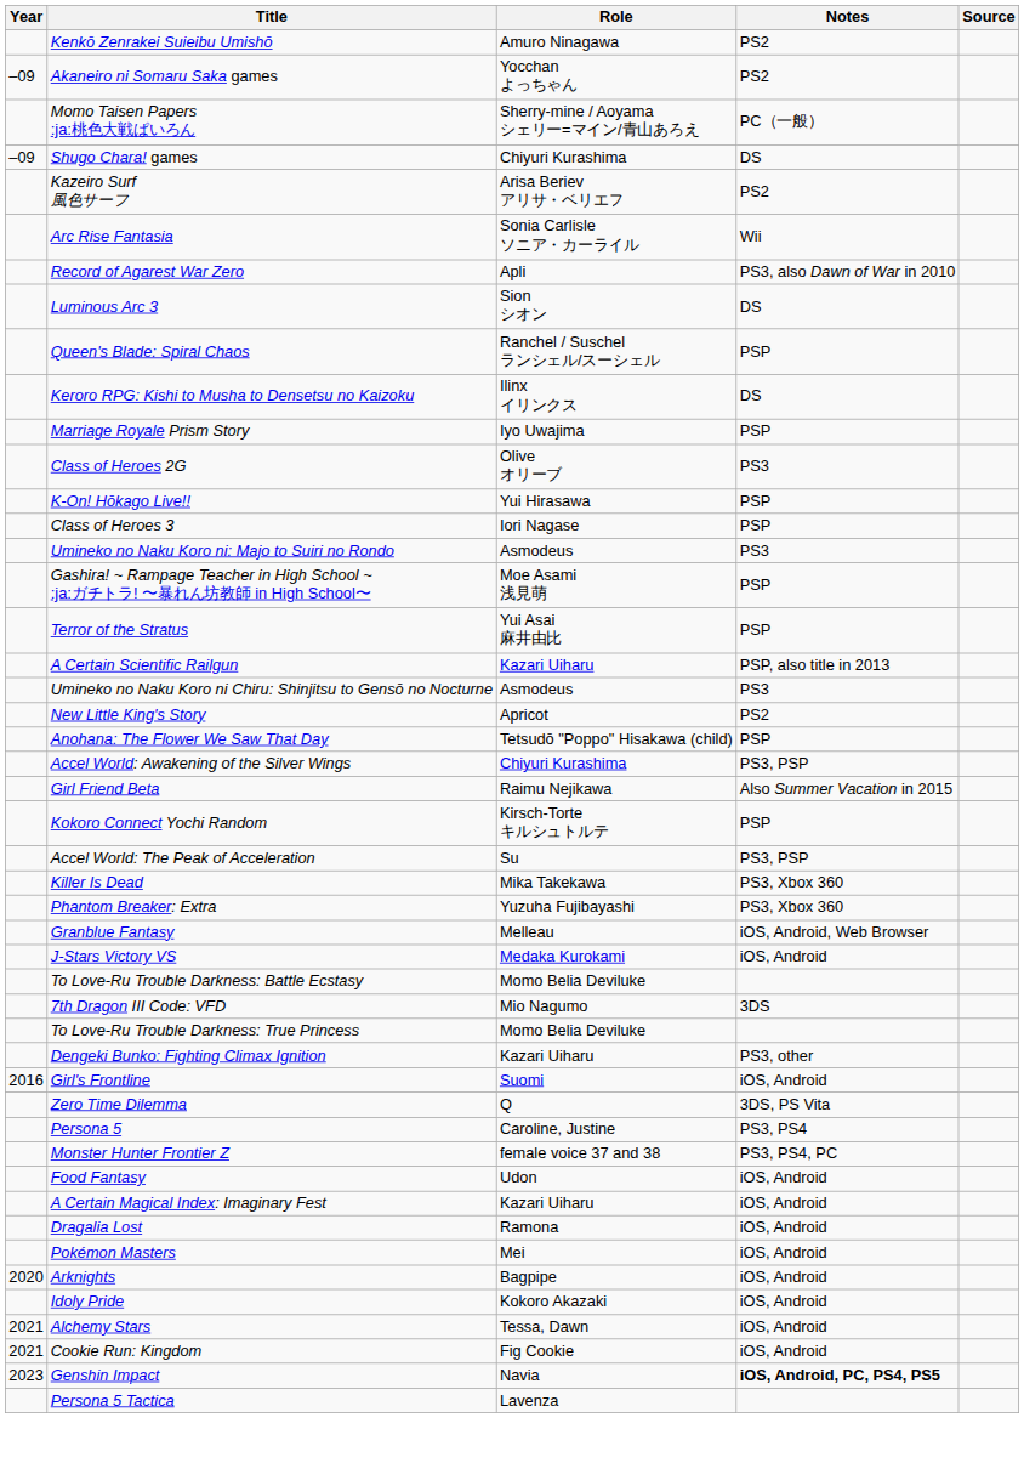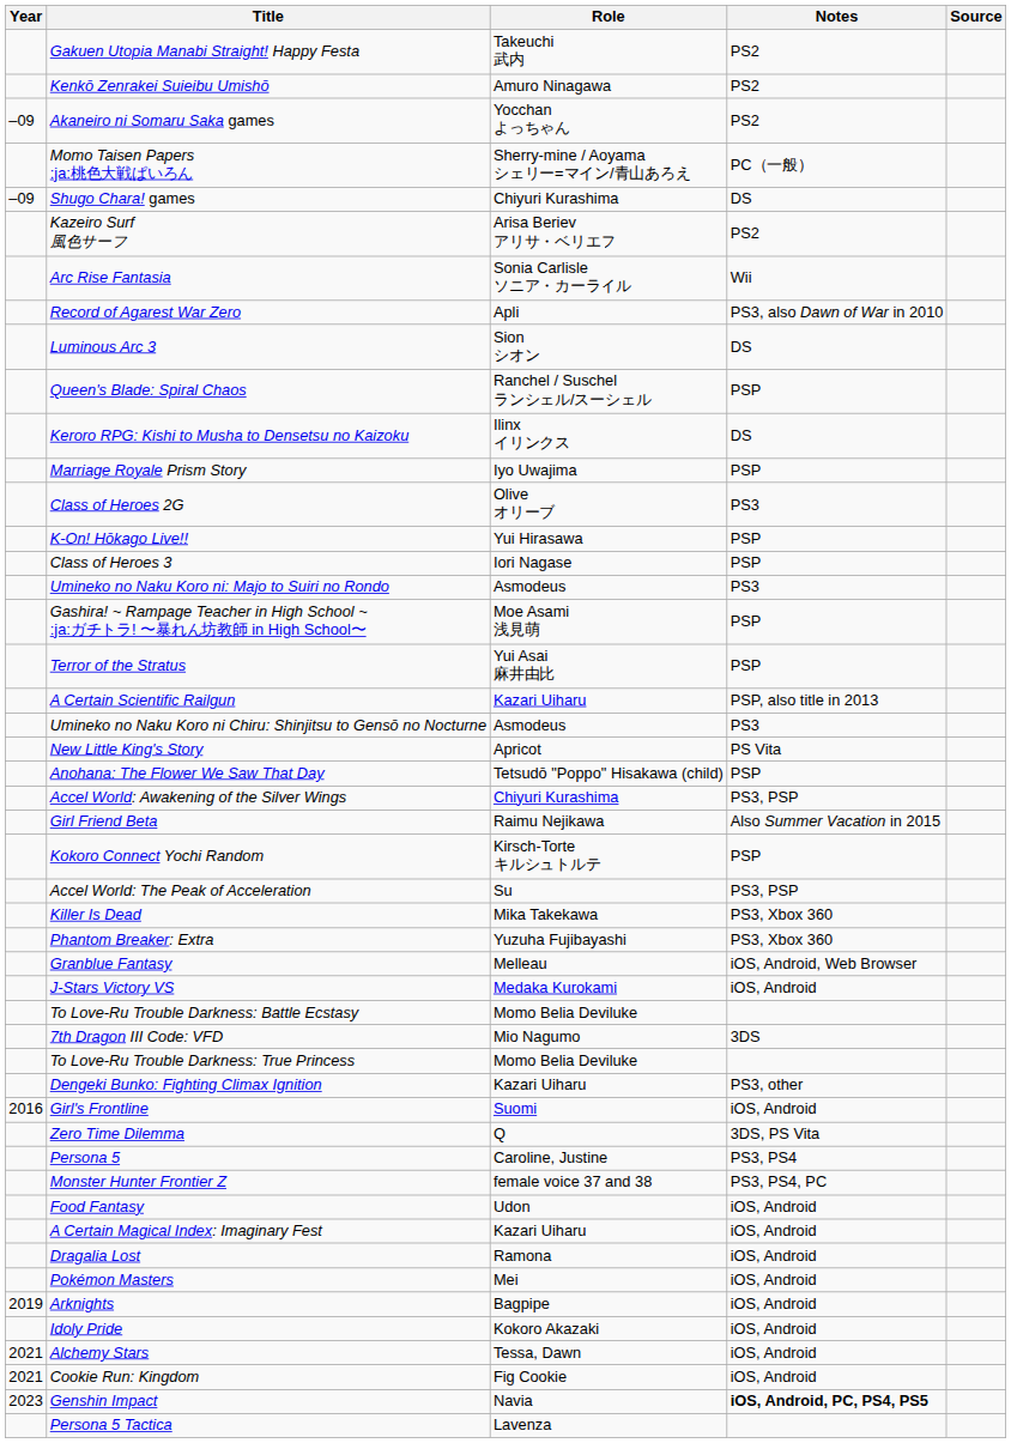+ row: Gakuen Utopia Manabi Straight! Happy Festa | Takeuchi 武内 | PS2
New Little King's Story | Notes: PS2 -> PS Vita
Arknights | Year: 2020 -> 2019
